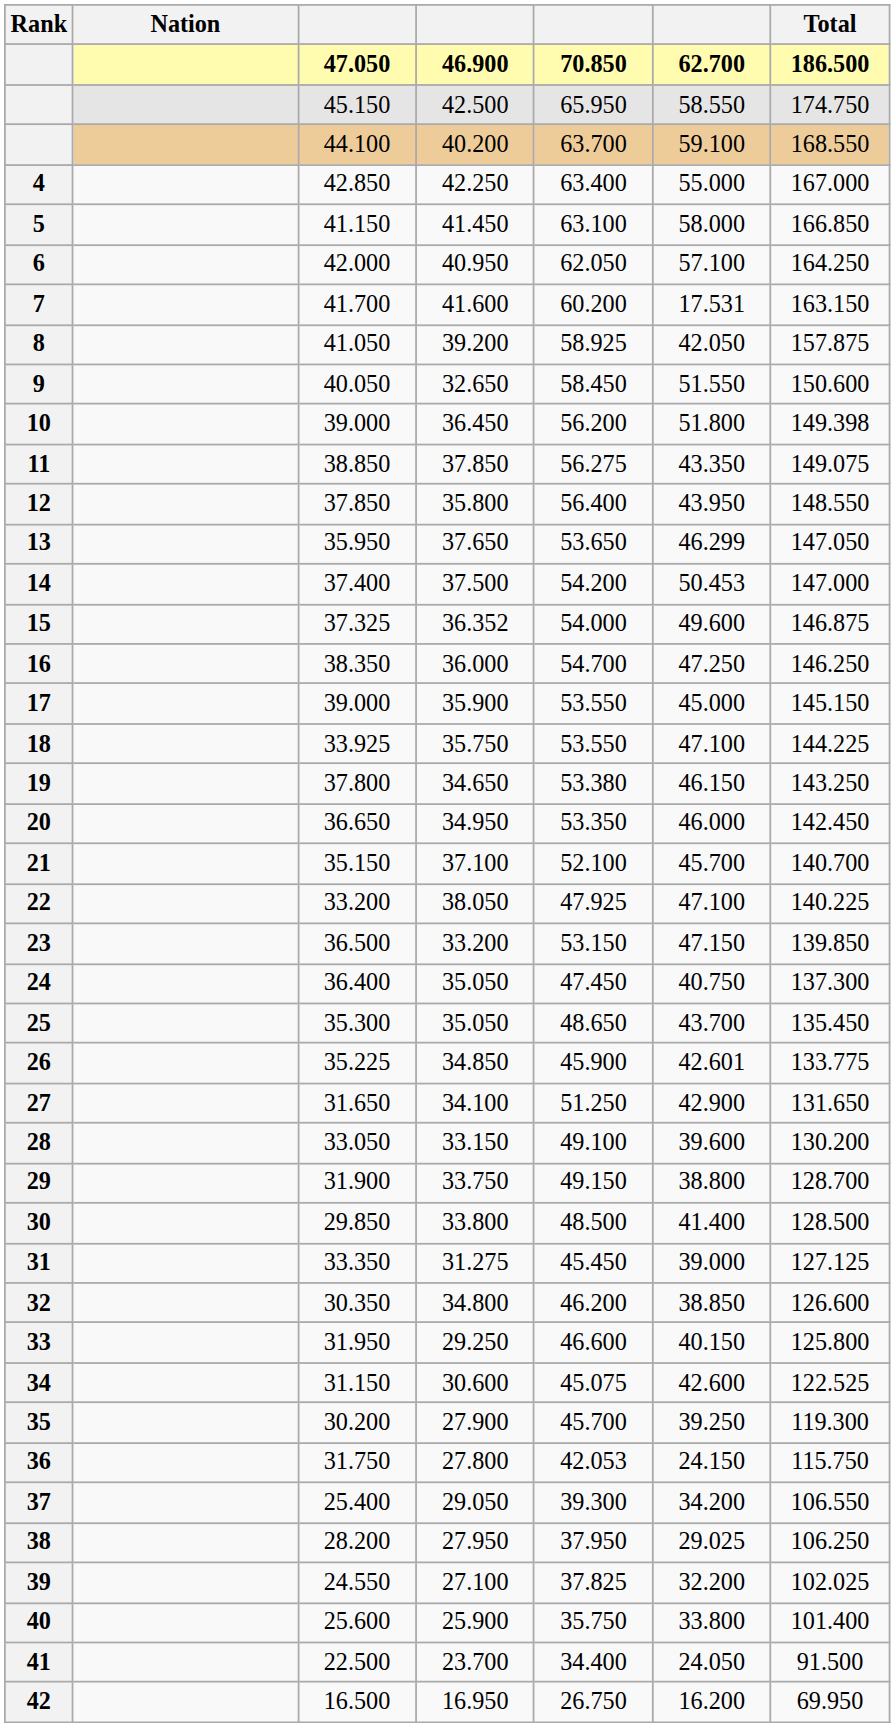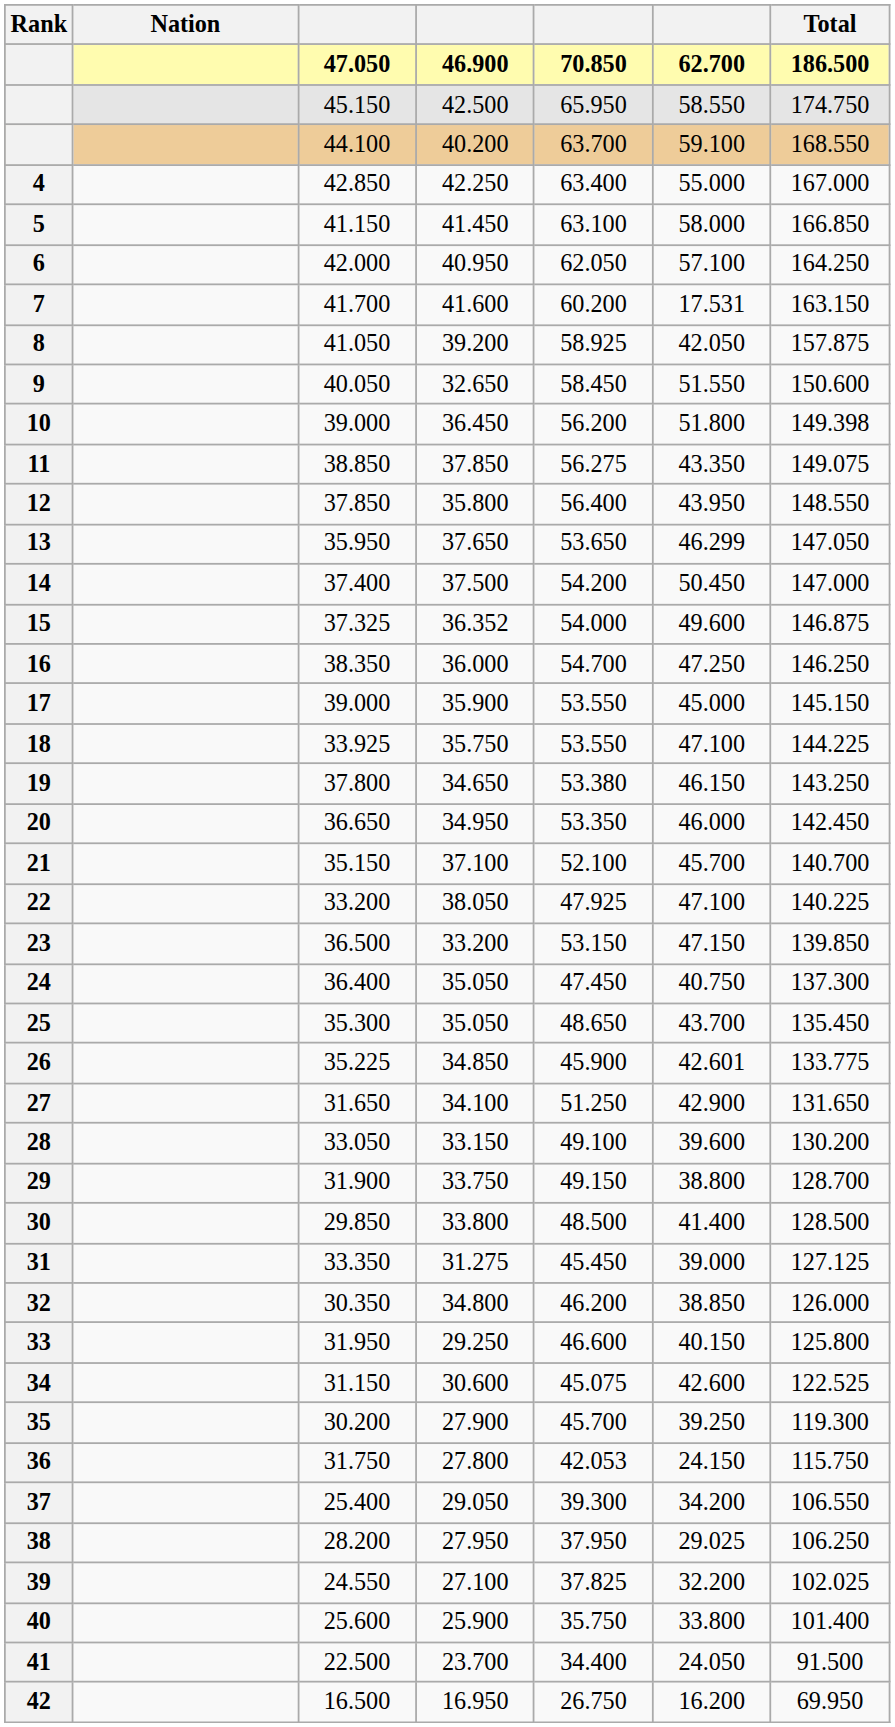14 | column 6: 50.453 -> 50.450
32 | Total: 126.600 -> 126.000
